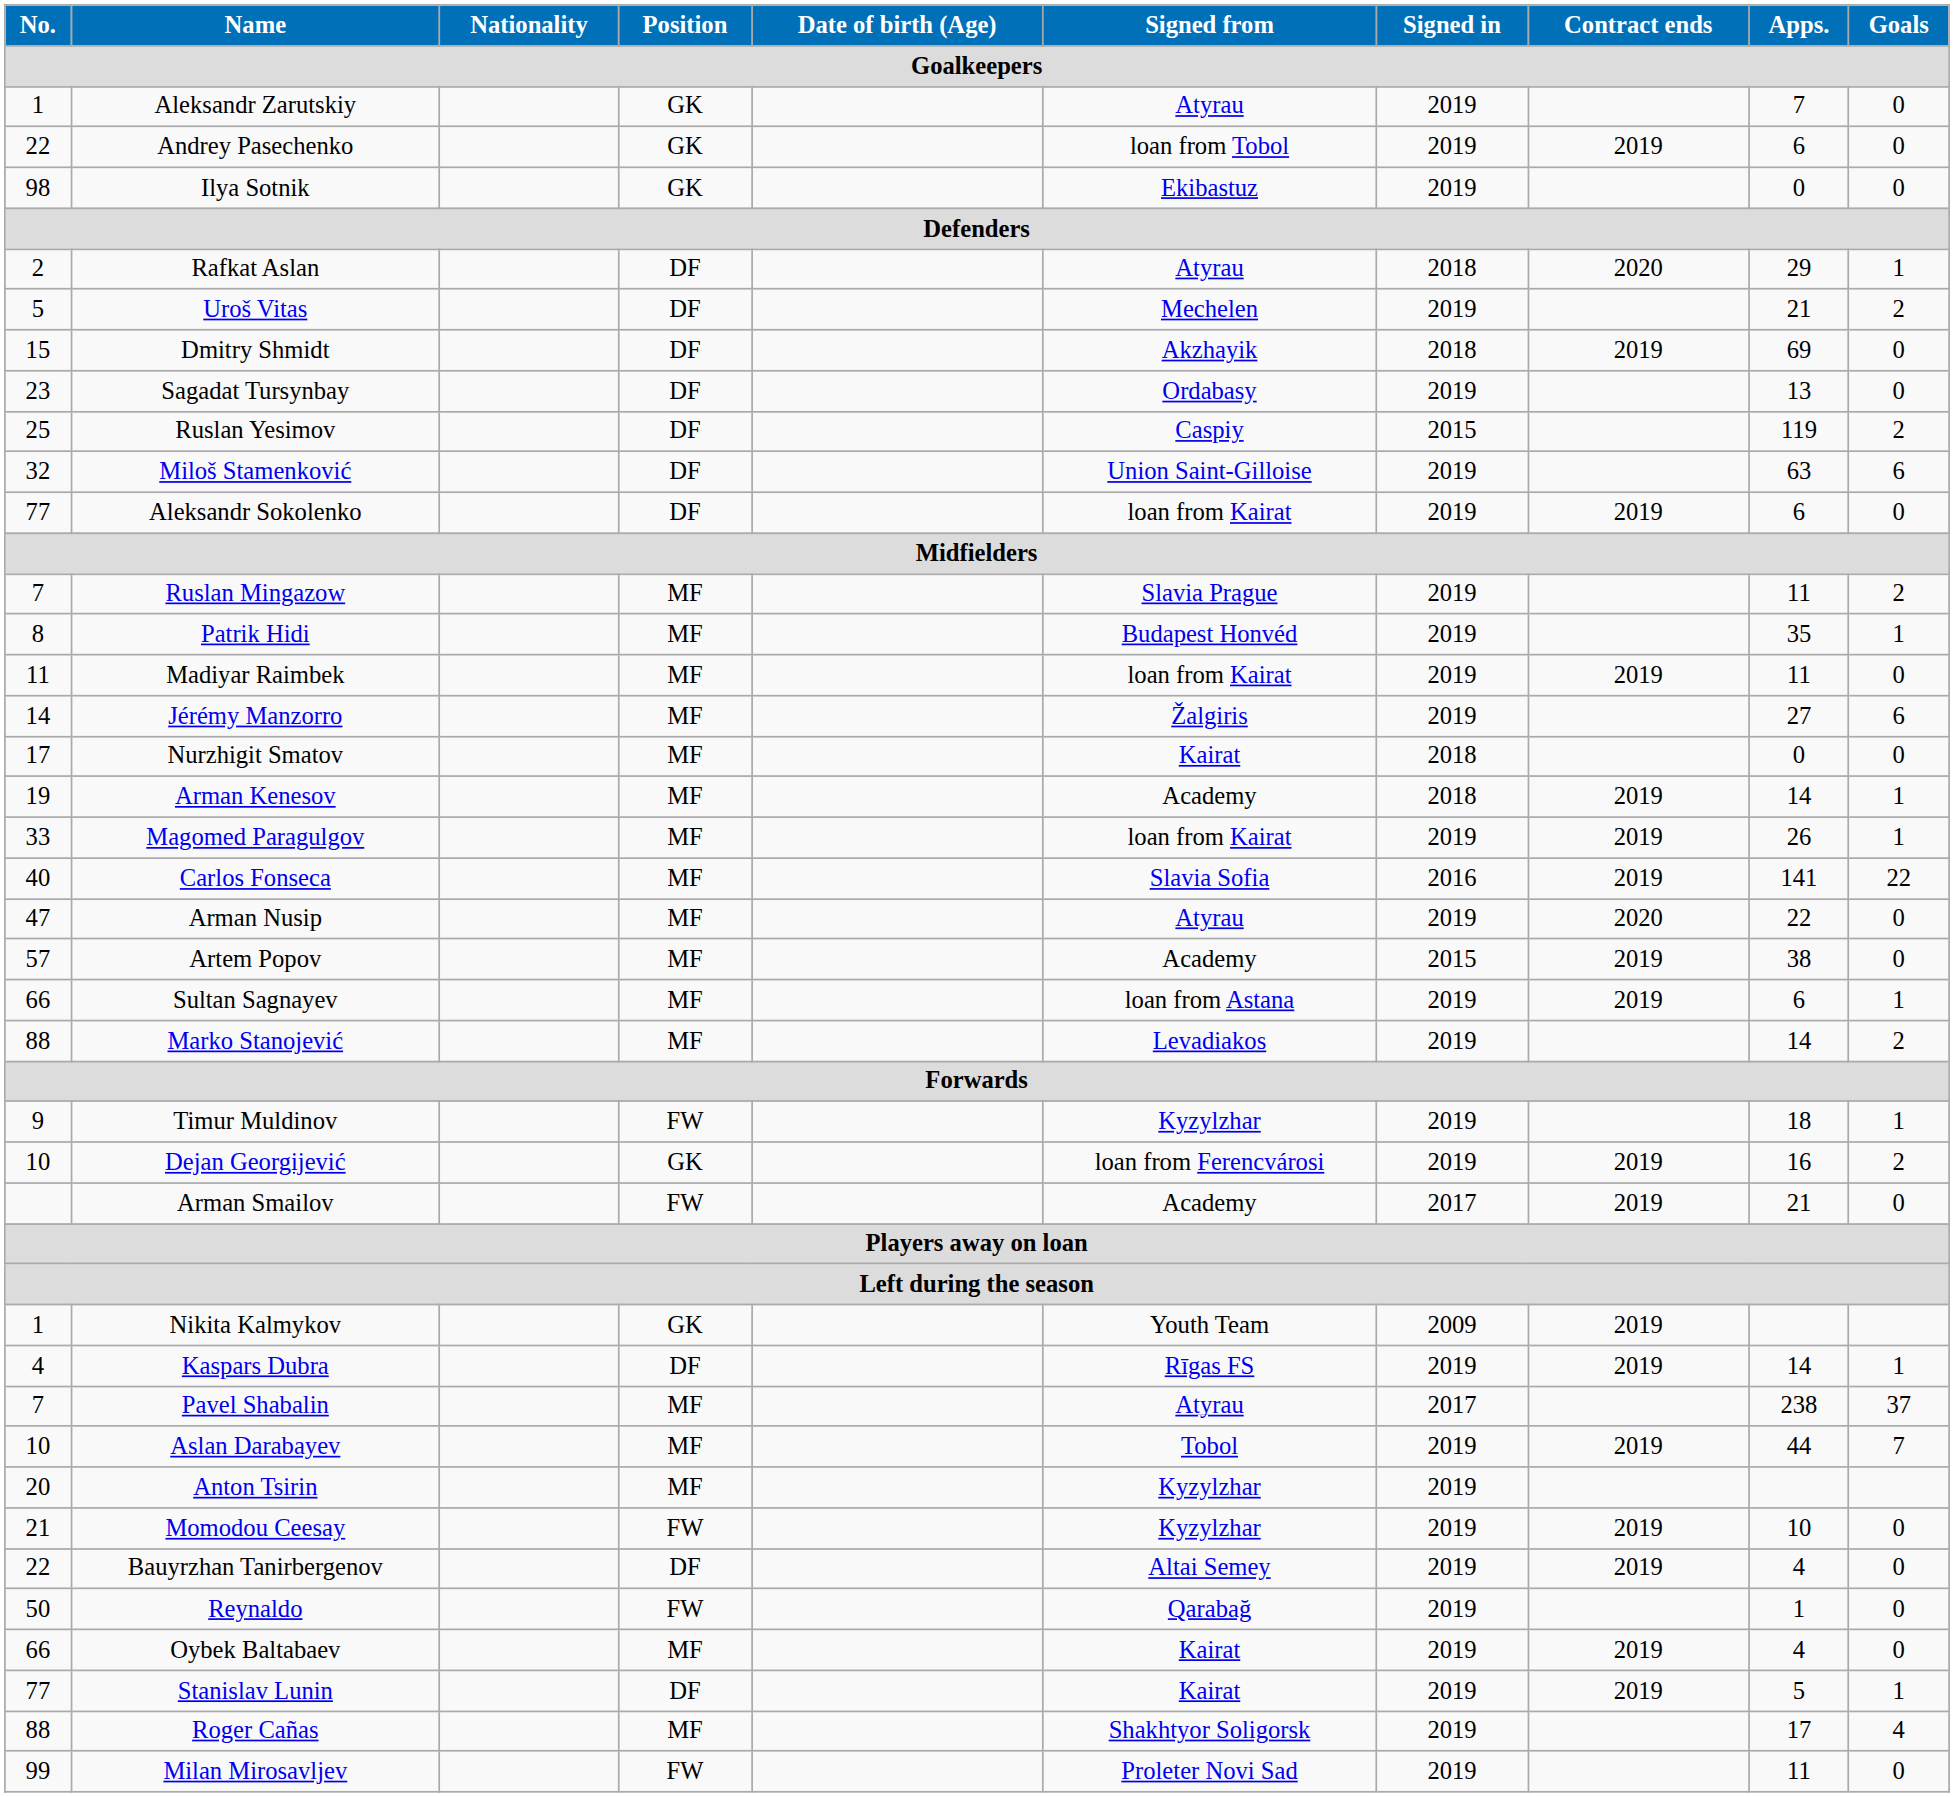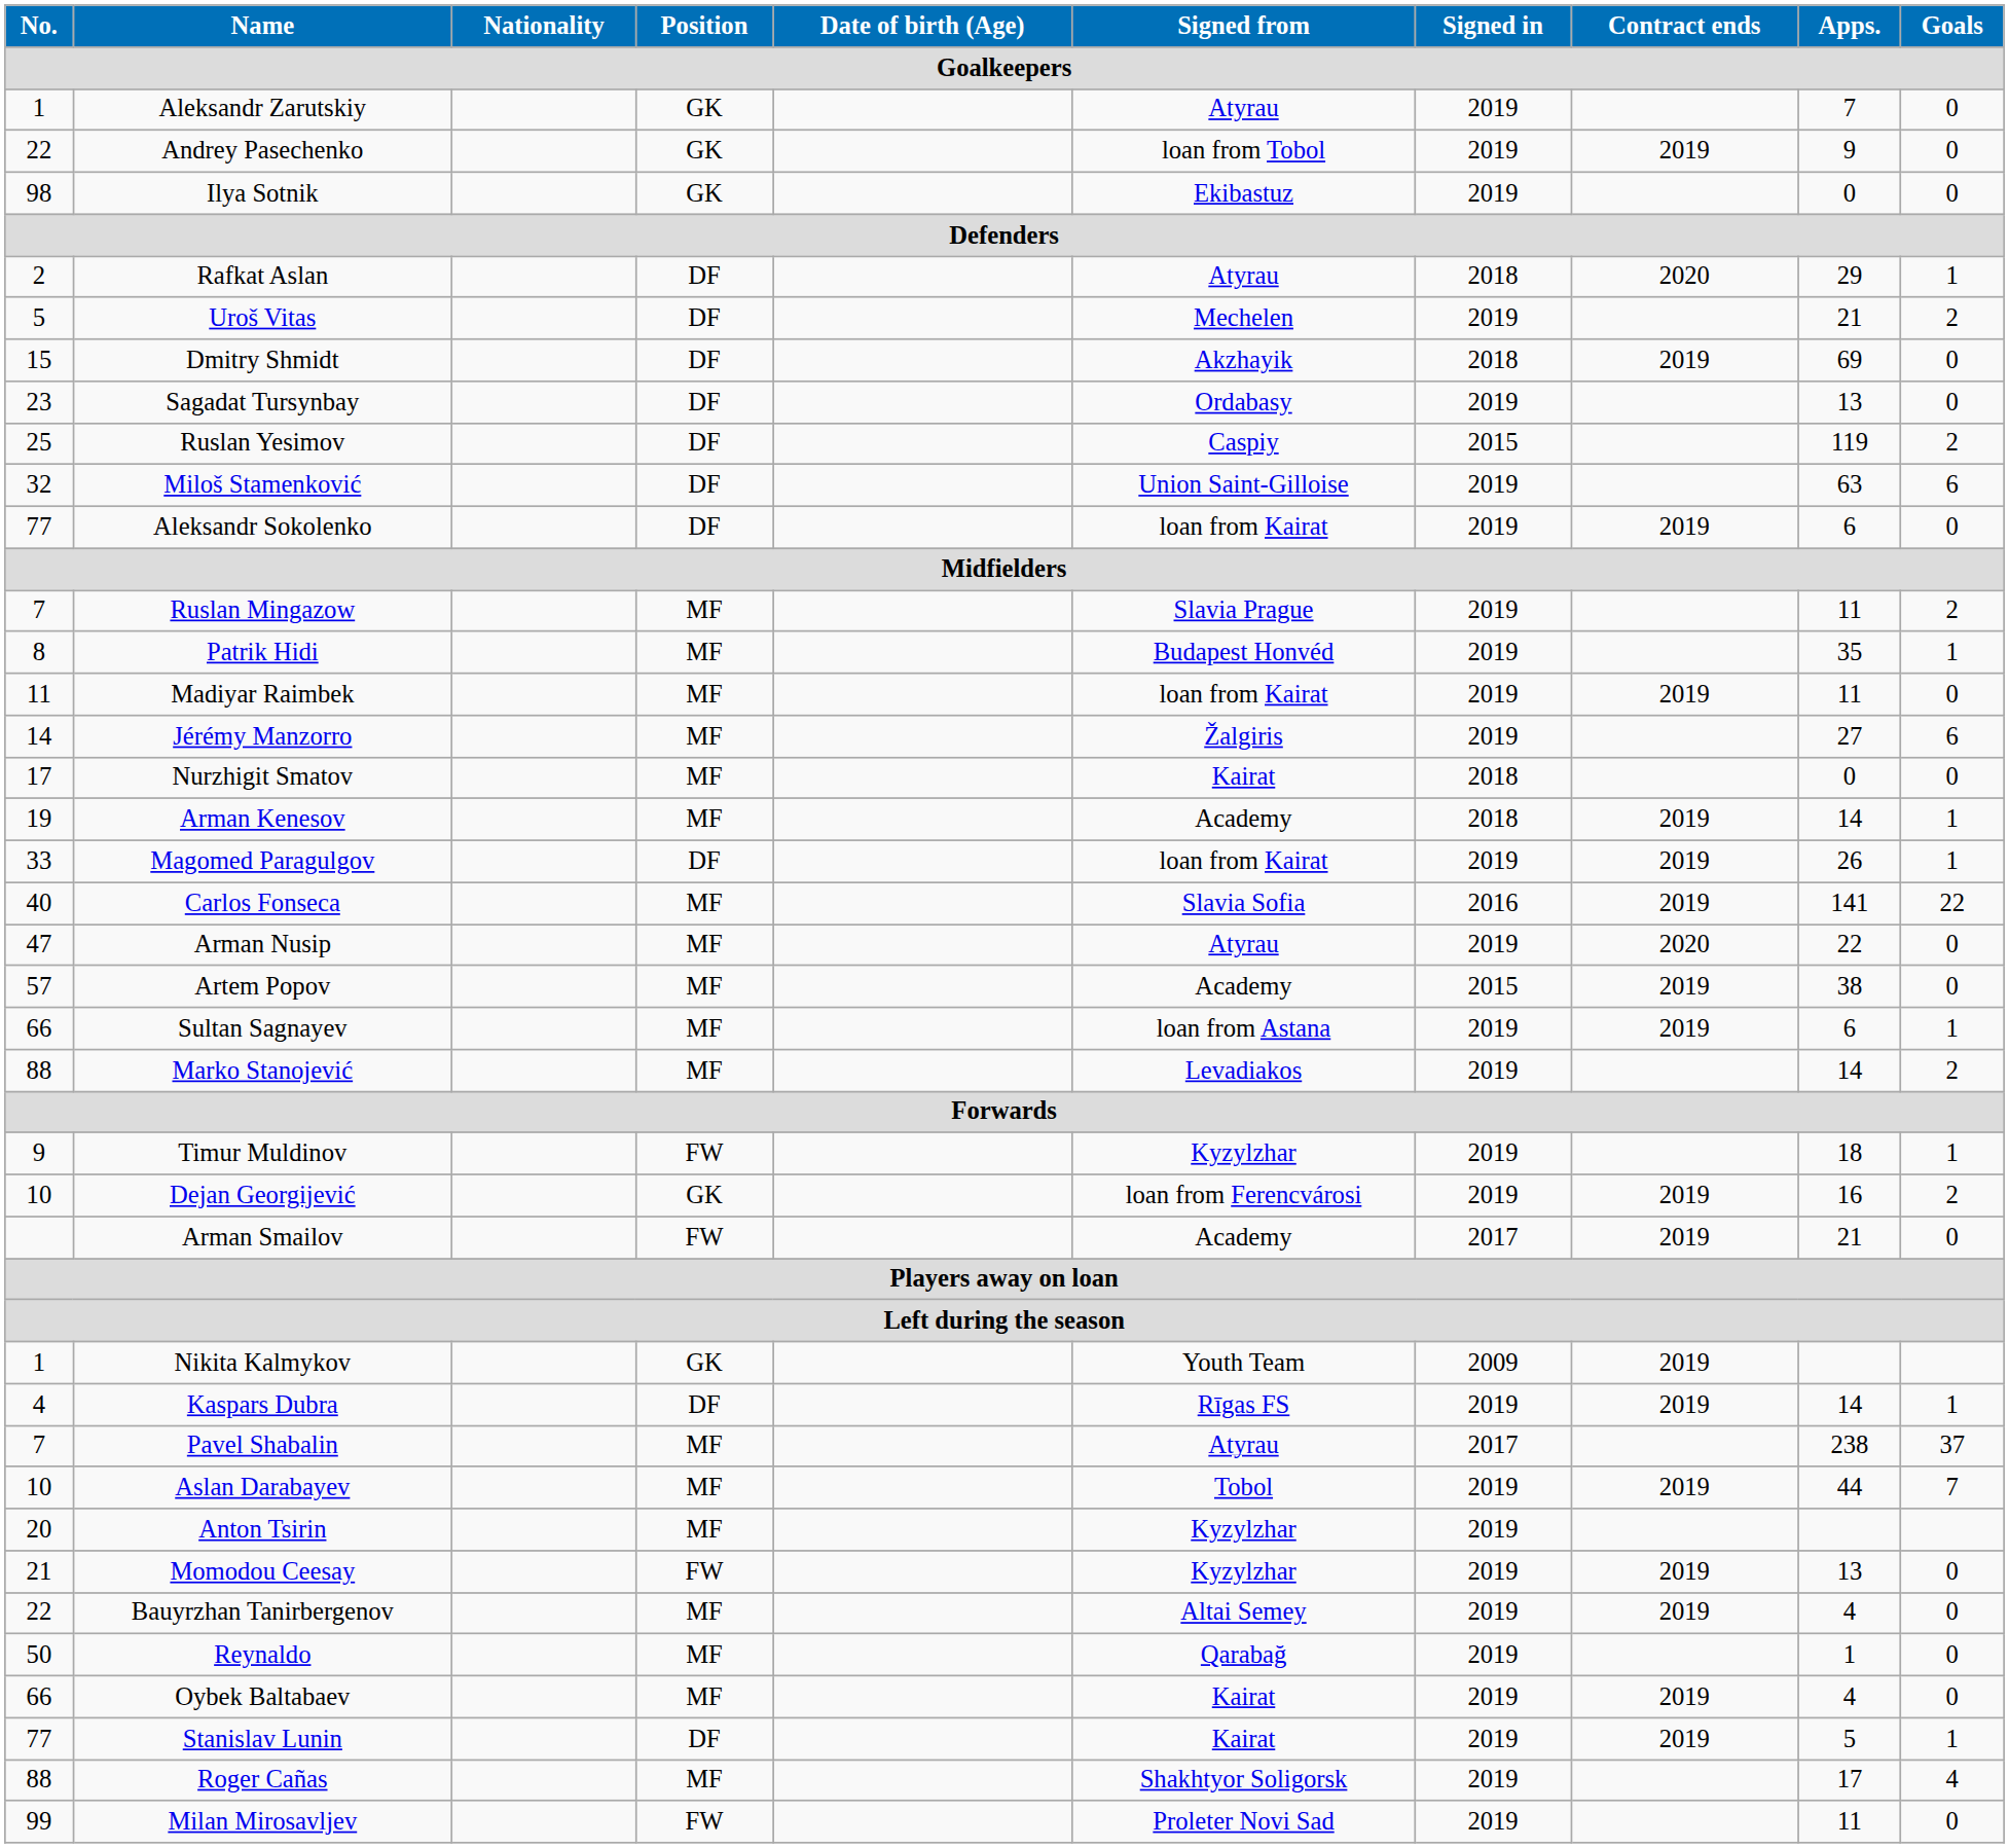Andrey Pasechenko | Apps.: 6 -> 9
Magomed Paragulgov | Position: MF -> DF
Momodou Ceesay | Apps.: 10 -> 13
Bauyrzhan Tanirbergenov | Position: DF -> MF
Reynaldo | Position: FW -> MF
